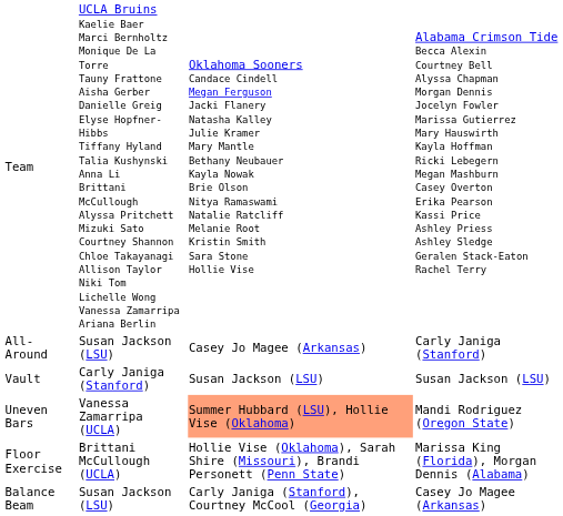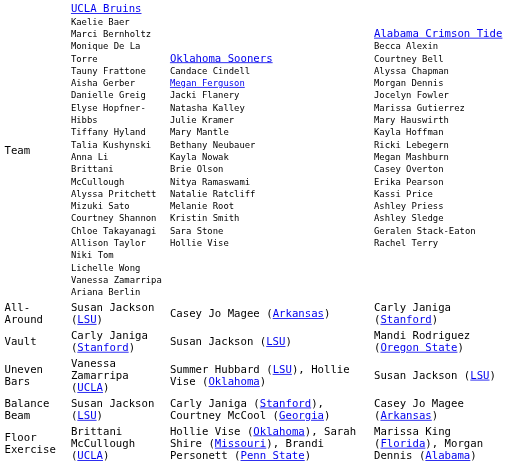Vault | column 4: Susan Jackson (LSU) -> Mandi Rodriguez (Oregon State)
Uneven Bars | column 3: lightsalmon background -> no background
Uneven Bars | column 4: Mandi Rodriguez (Oregon State) -> Susan Jackson (LSU)
rows swapped: Balance Beam <-> Floor Exercise
